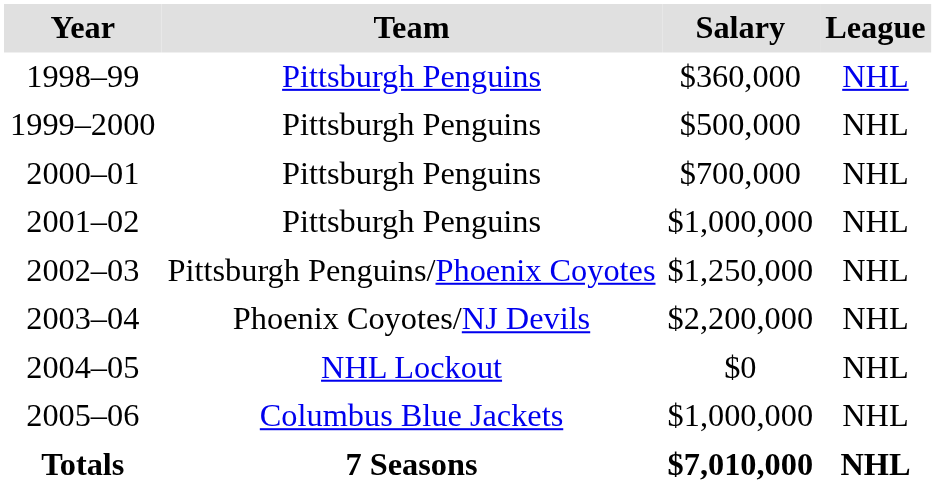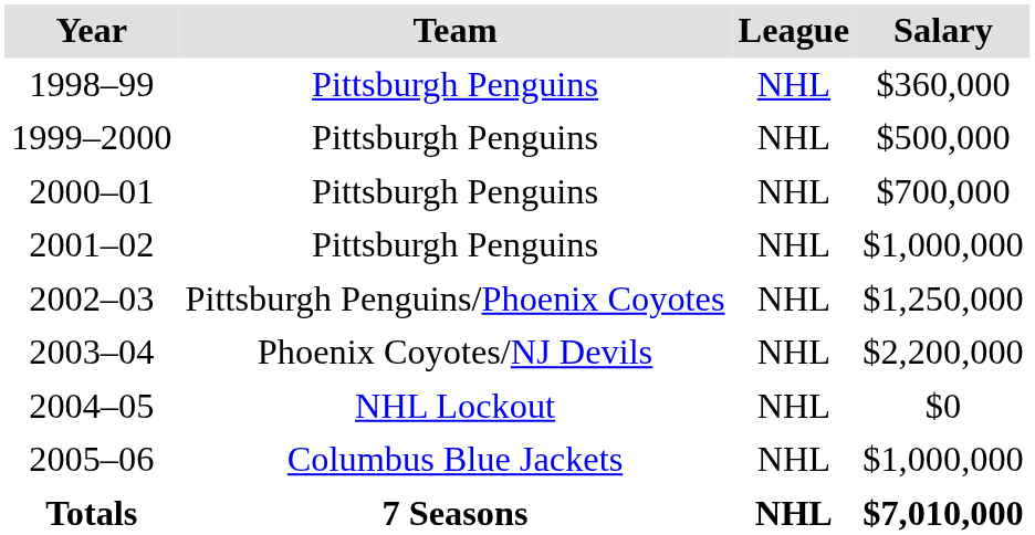columns swapped: League <-> Salary
